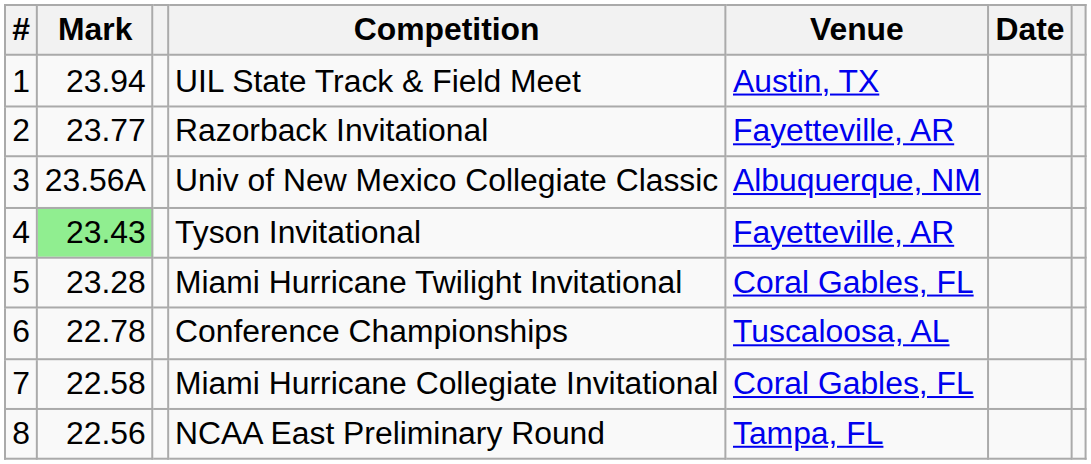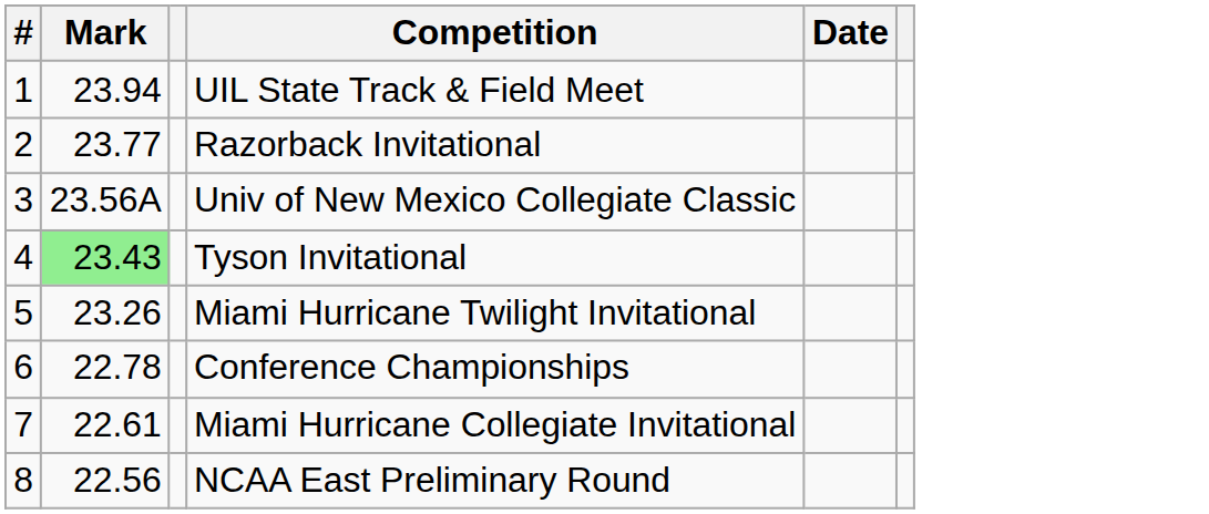- column: Venue | Austin, TX | Fayetteville, AR | Albuquerque, NM | Fayetteville, AR | Coral Gables, FL | Tuscaloosa, AL | Coral Gables, FL | Tampa, FL
Miami Hurricane Twilight Invitational | Mark: 23.28 -> 23.26
Miami Hurricane Collegiate Invitational | Mark: 22.58 -> 22.61
